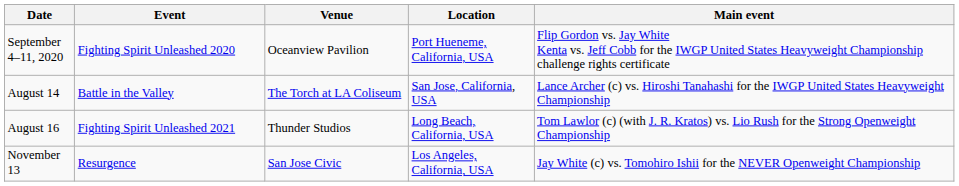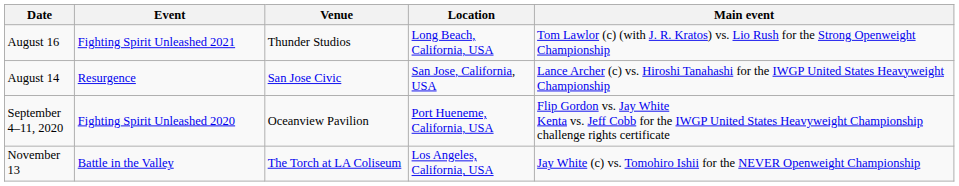rows swapped: September 4–11, 2020 <-> August 16
August 14 | Event: Battle in the Valley -> Resurgence
August 14 | Venue: The Torch at LA Coliseum -> San Jose Civic
November 13 | Event: Resurgence -> Battle in the Valley
November 13 | Venue: San Jose Civic -> The Torch at LA Coliseum
